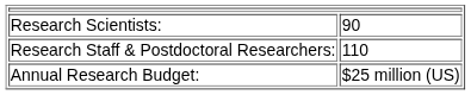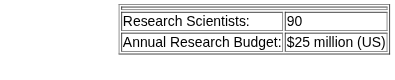- row: Research Staff & Postdoctoral Researchers: | 110
